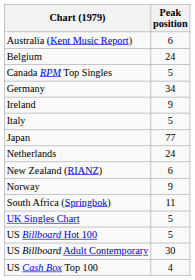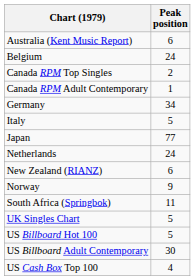Canada RPM Top Singles | Peak position: 5 -> 2
+ row: Canada RPM Adult Contemporary | 1
- row: Ireland | 9
